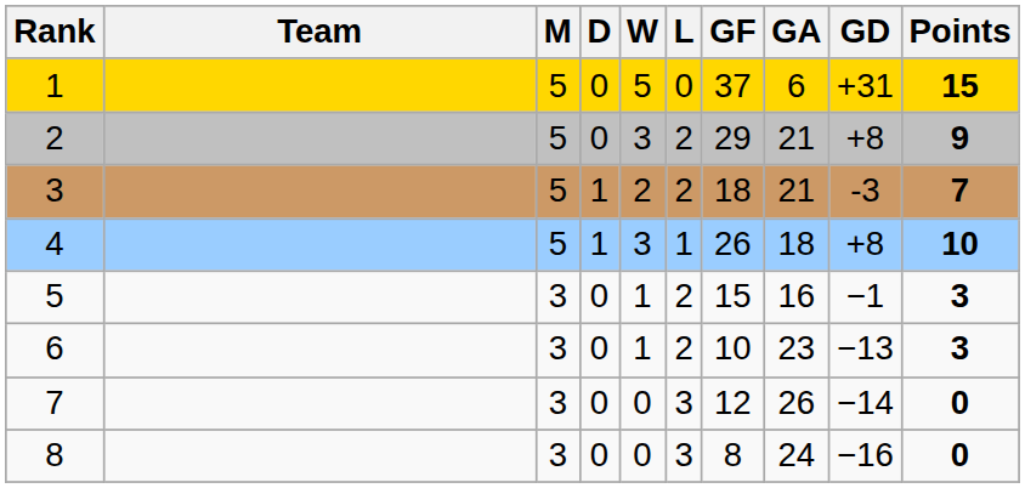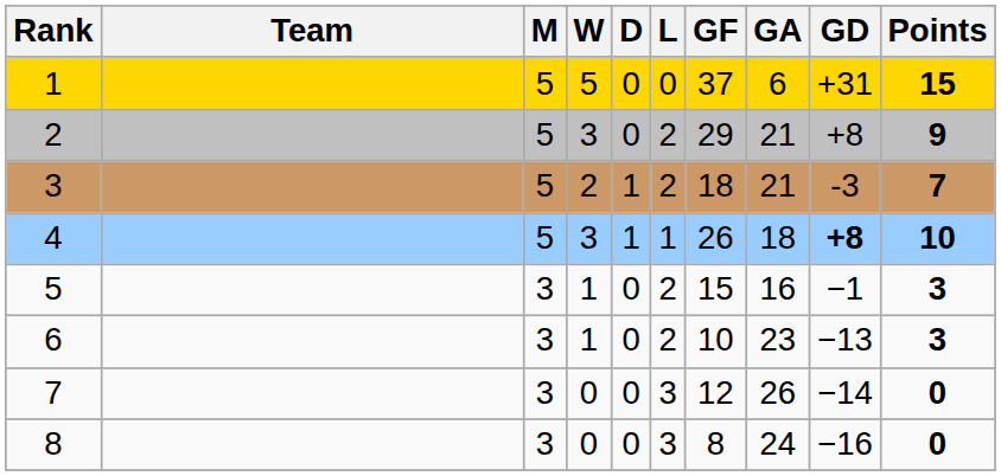columns swapped: W <-> D
4 | GD: normal -> bold
